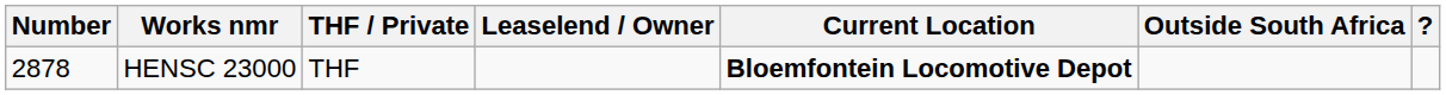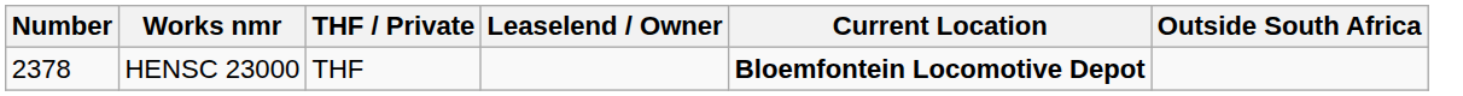- column: ?
HENSC 23000 | Number: 2878 -> 2378
